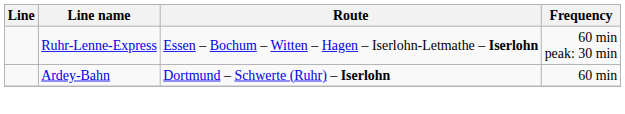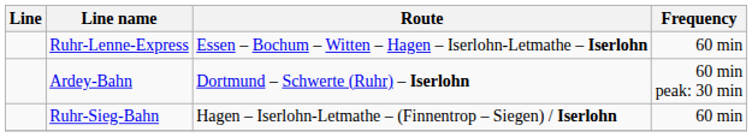Ruhr-Lenne-Express | Frequency: 60 min peak: 30 min -> 60 min
Ardey-Bahn | Frequency: 60 min -> 60 min peak: 30 min
+ row: Ruhr-Sieg-Bahn | Hagen – Iserlohn-Letmathe – (Finnentrop – Siegen) / Iserlohn | 60 min
